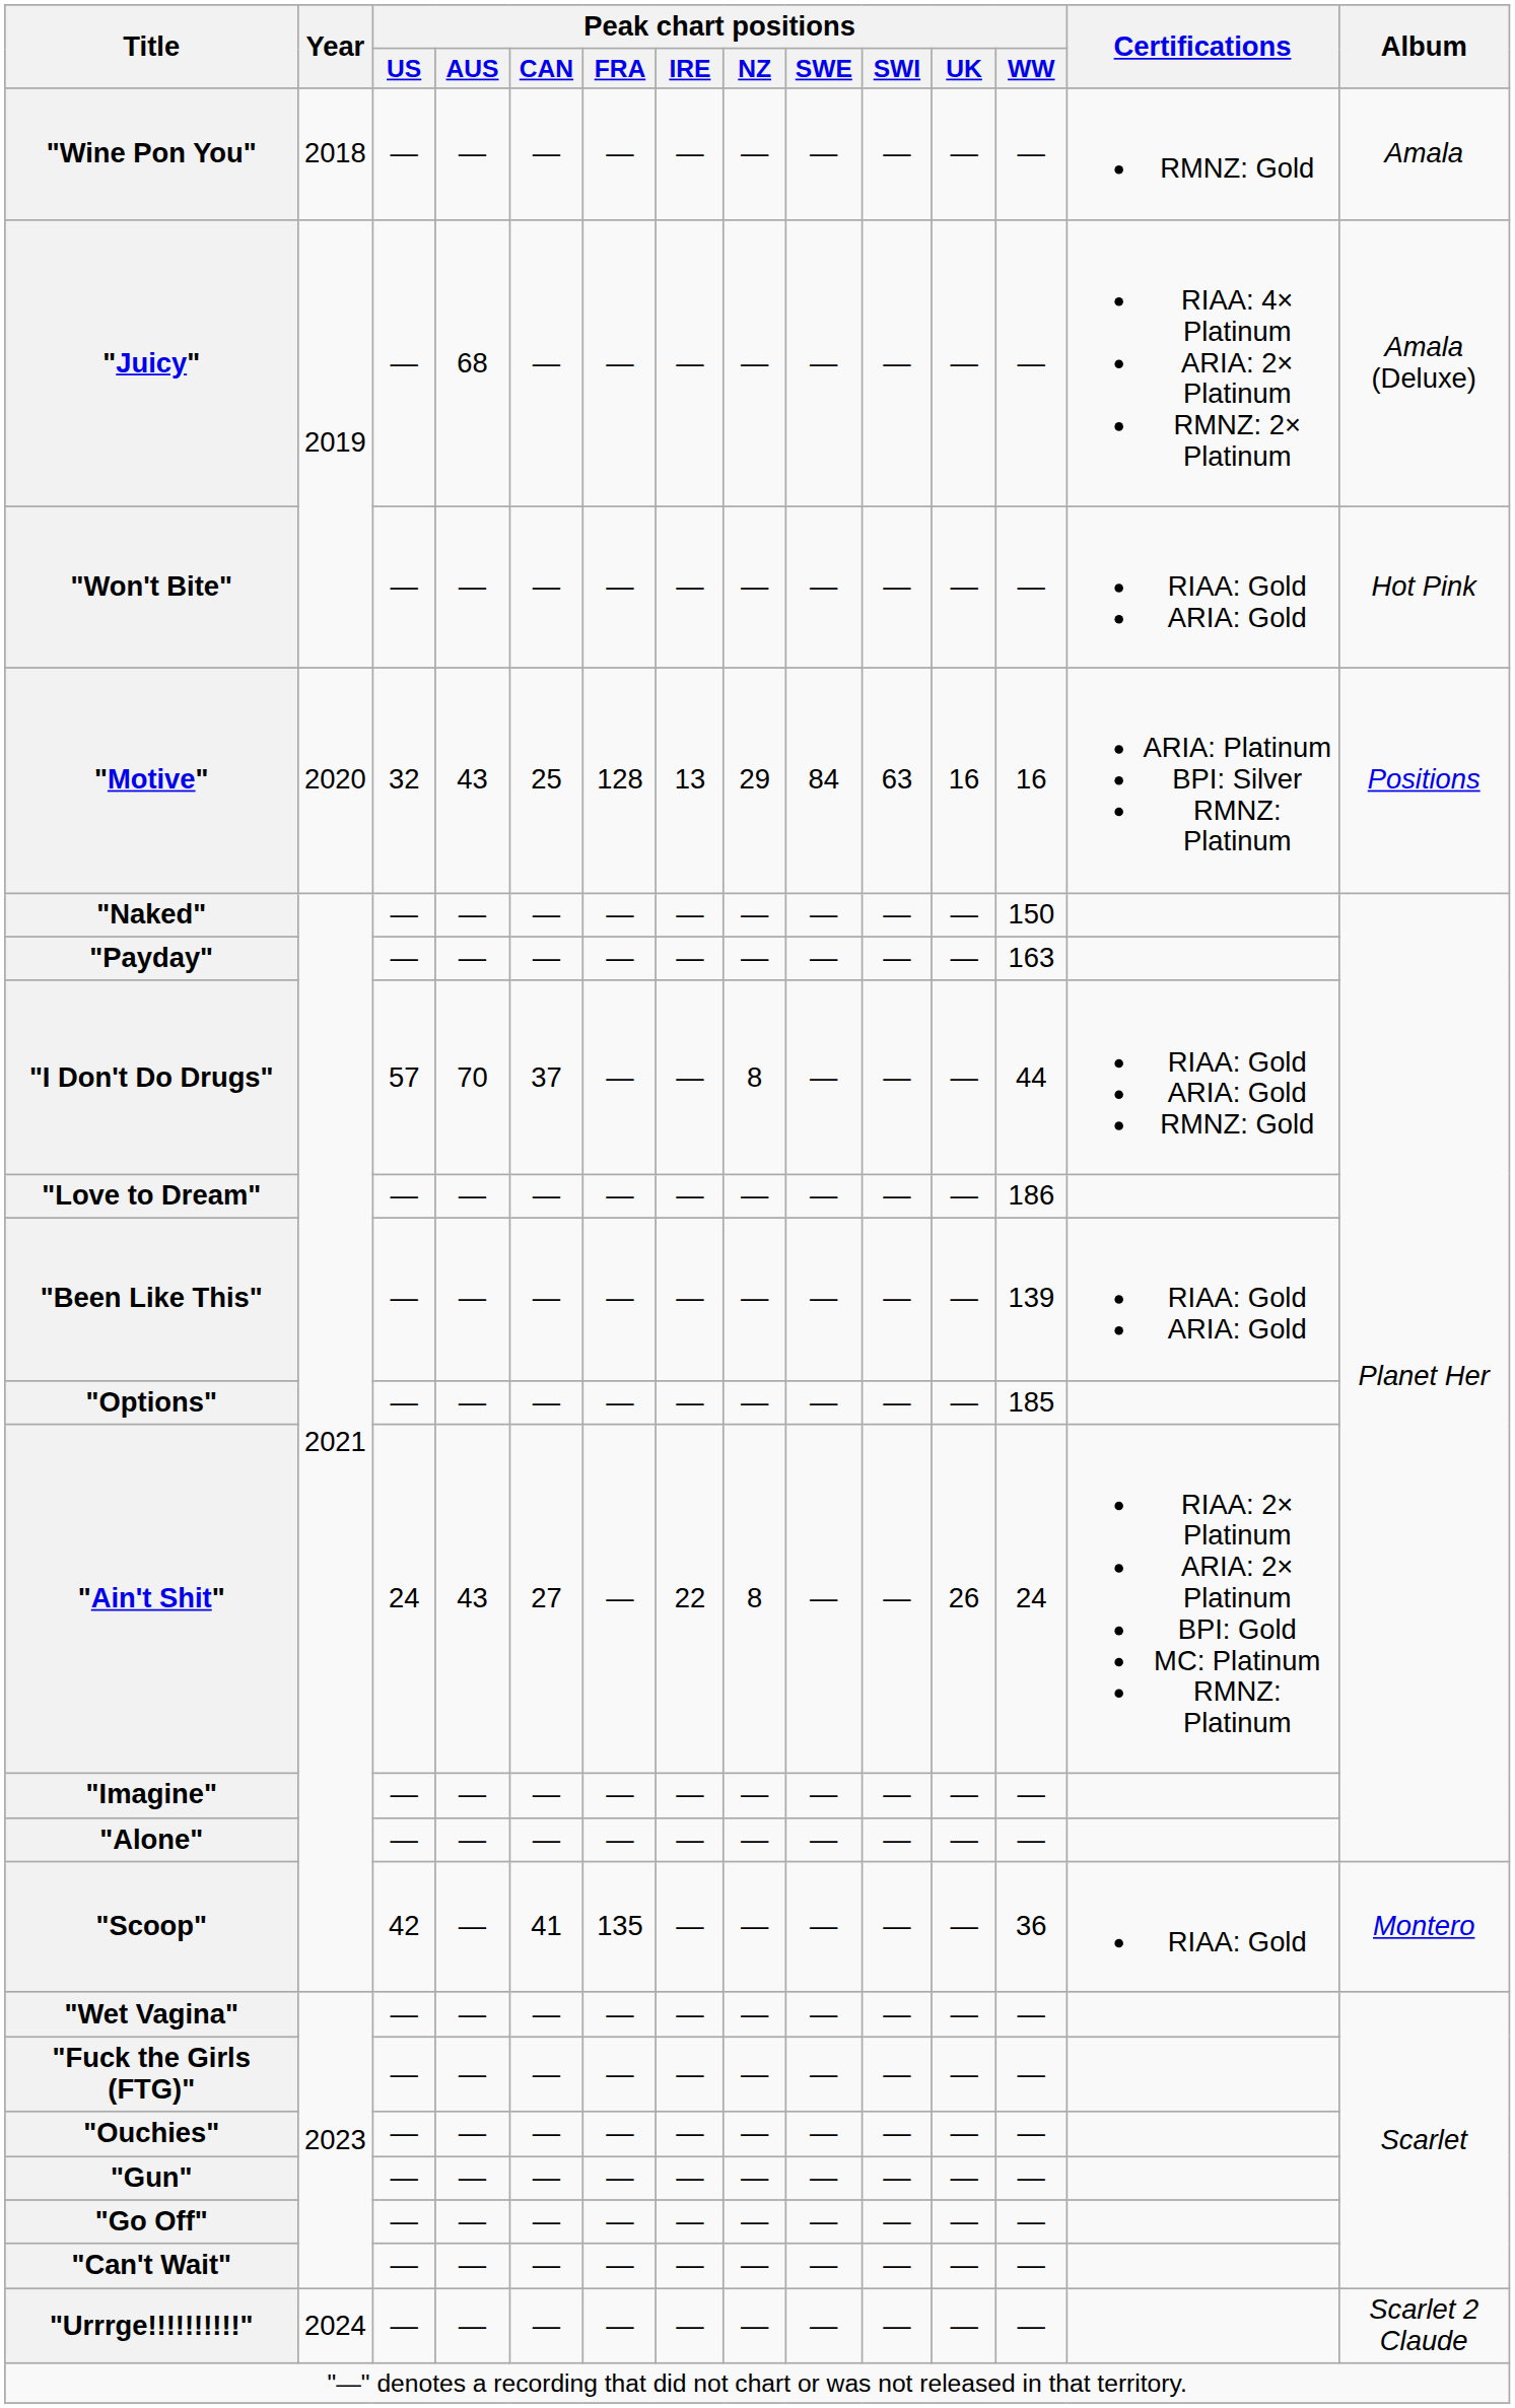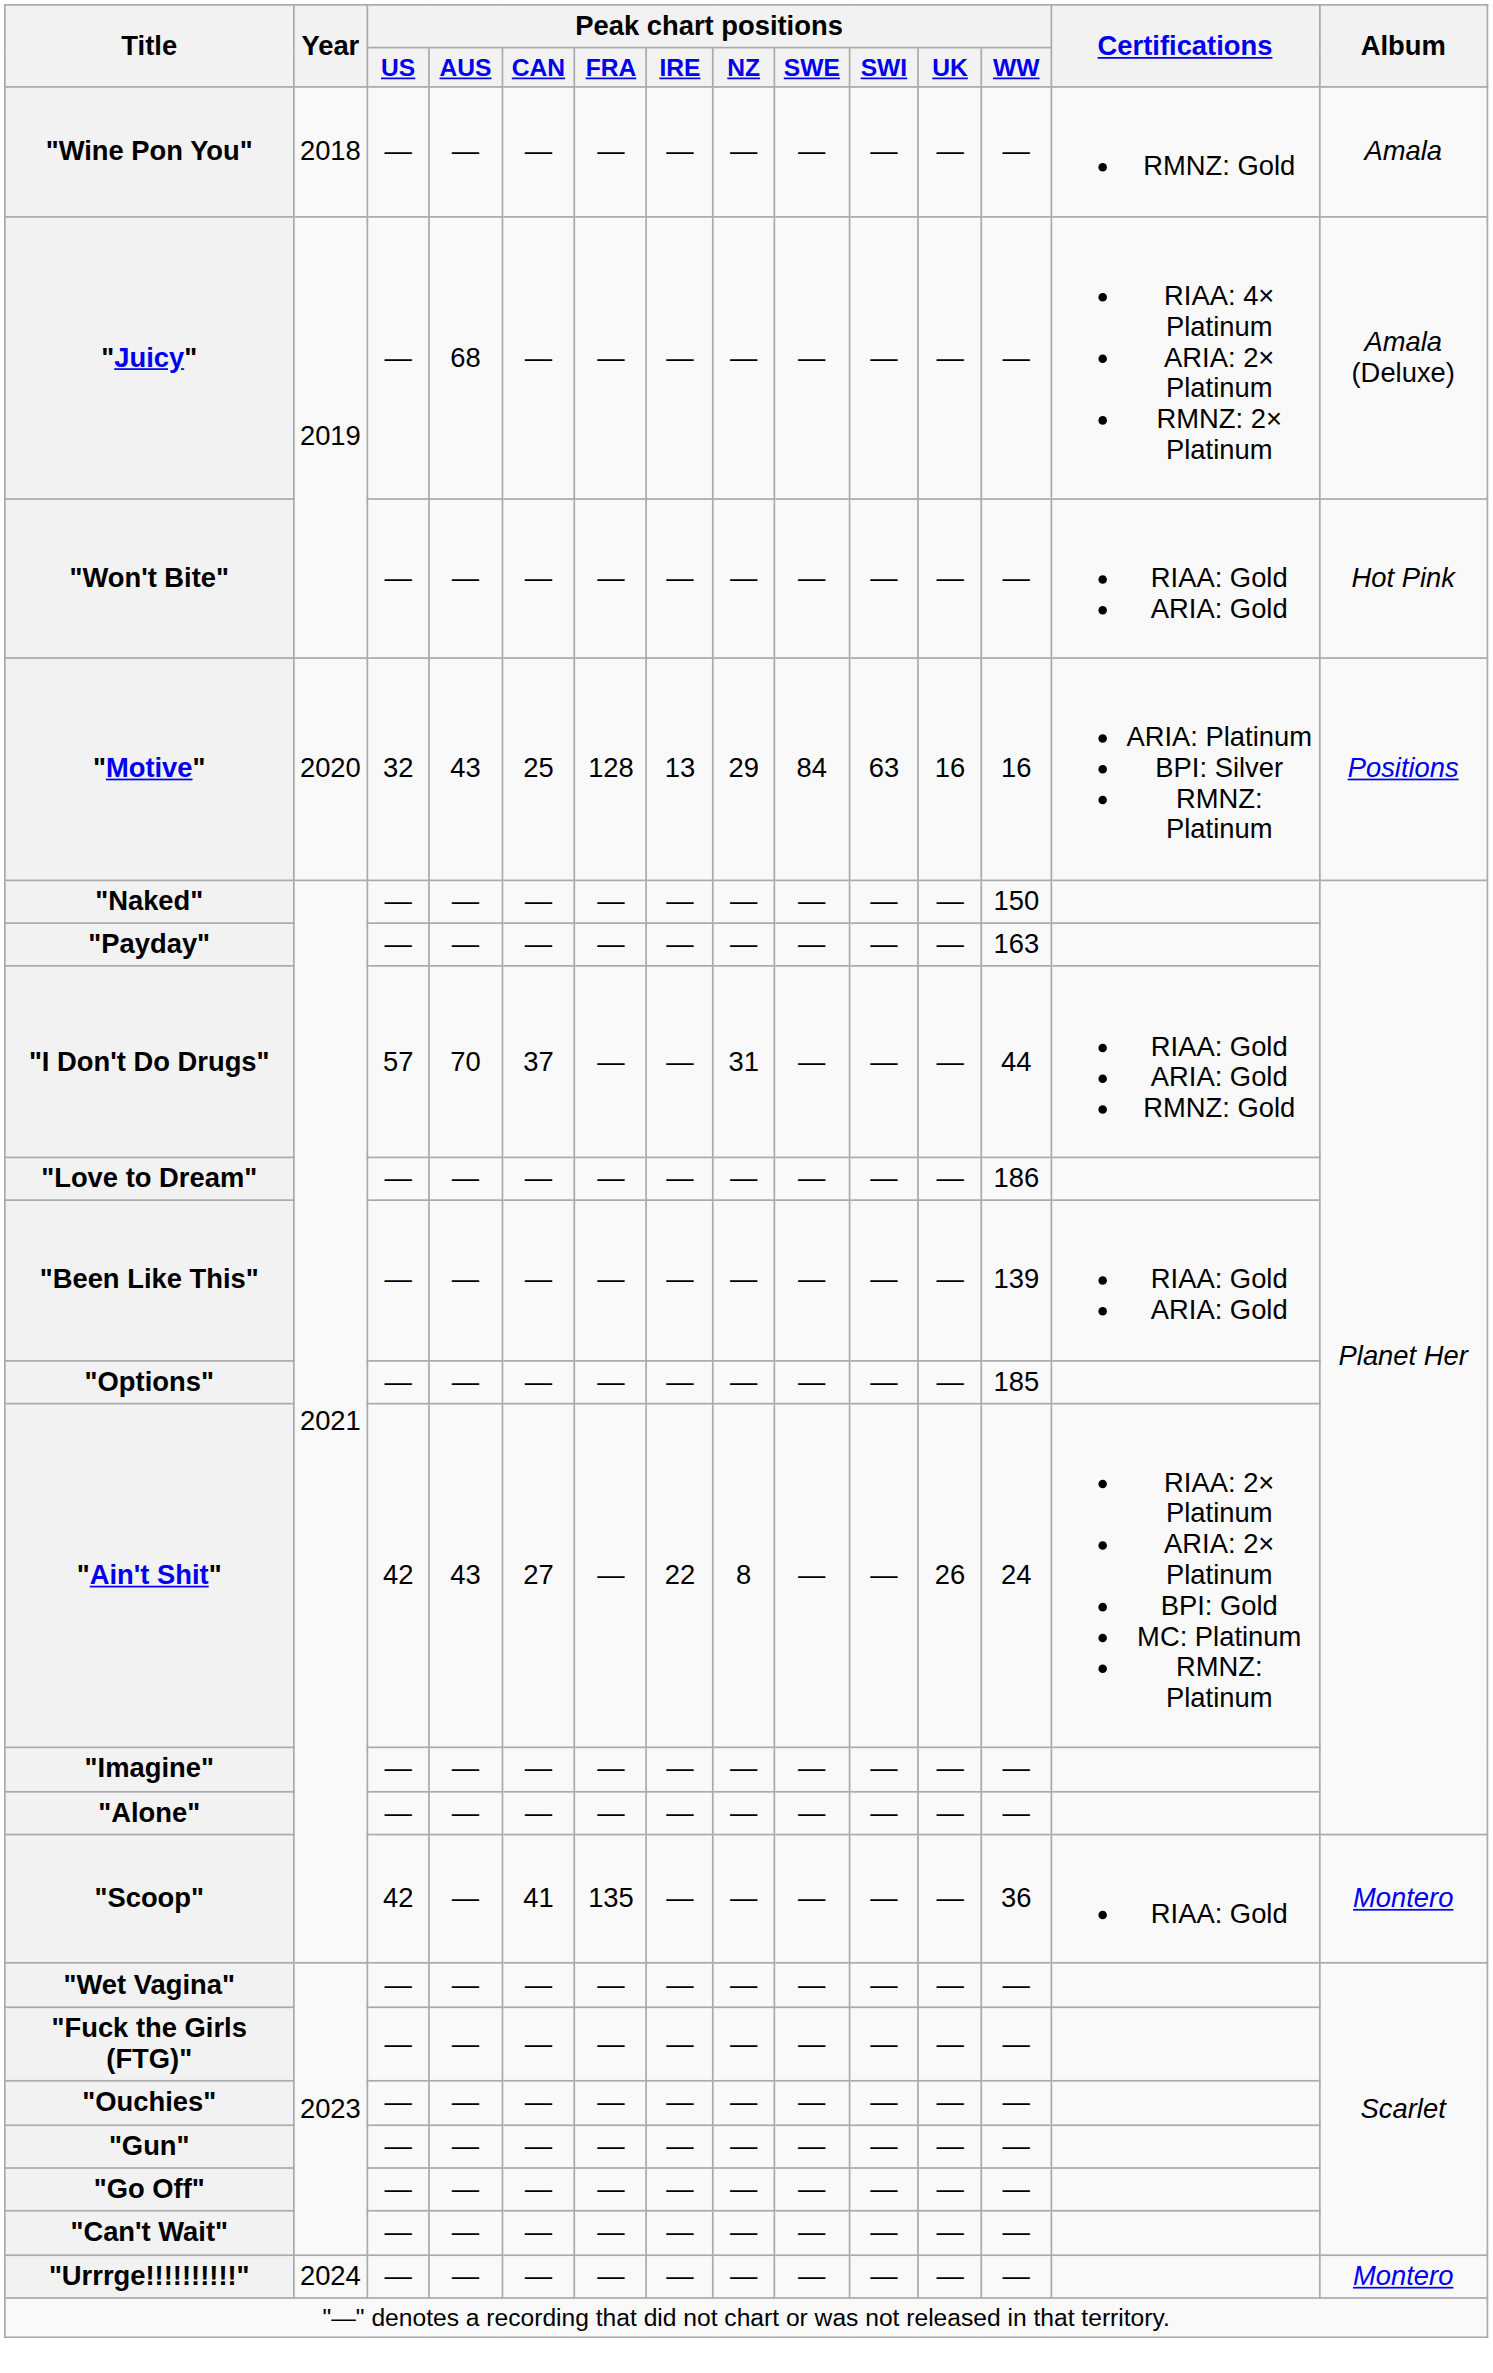"I Don't Do Drugs" | Peak chart positions / NZ: 8 -> 31
"Ain't Shit" | Peak chart positions / US: 24 -> 42
"Urrrge!!!!!!!!!!" | Album: Scarlet 2 Claude -> Montero
